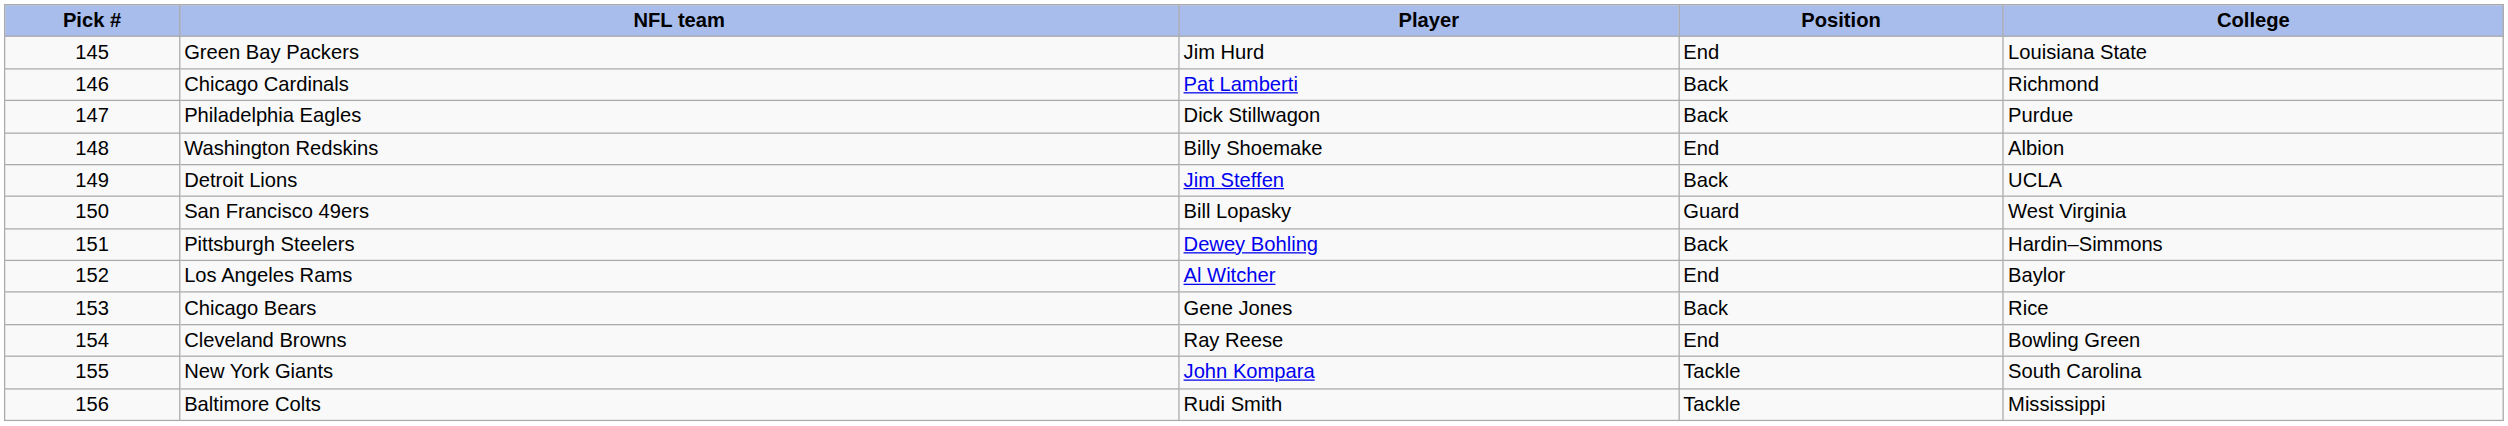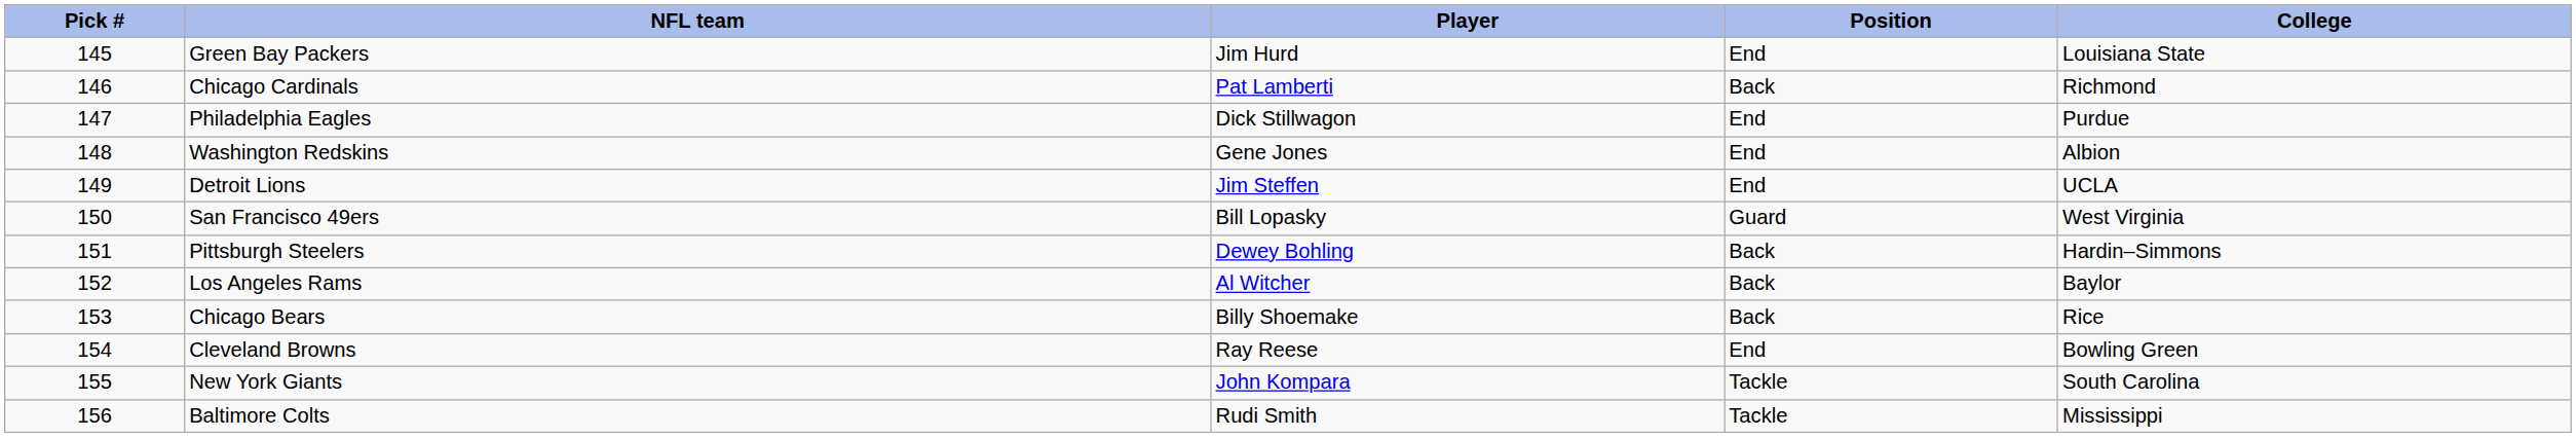Philadelphia Eagles | Position: Back -> End
Washington Redskins | Player: Billy Shoemake -> Gene Jones
Detroit Lions | Position: Back -> End
Los Angeles Rams | Position: End -> Back
Chicago Bears | Player: Gene Jones -> Billy Shoemake
